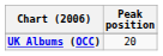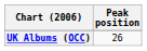UK Albums (OCC) | Peak position: 20 -> 26
